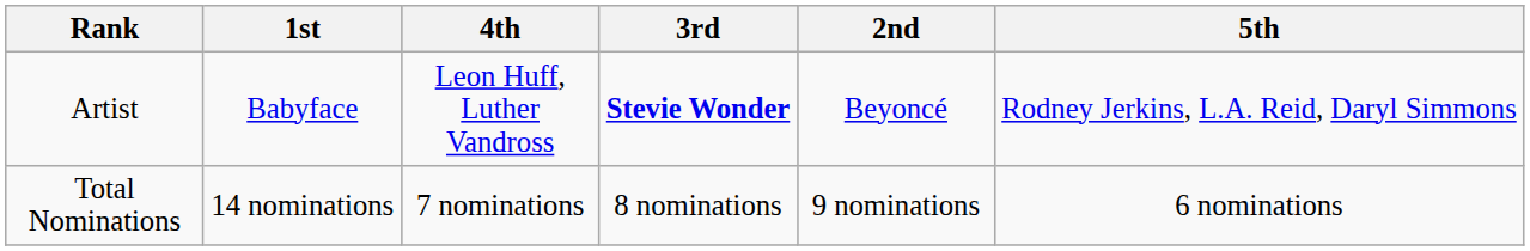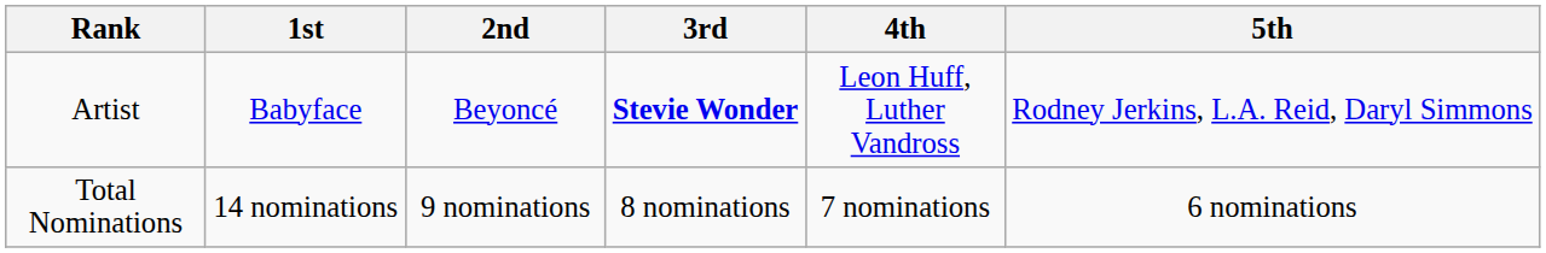columns swapped: 2nd <-> 4th
